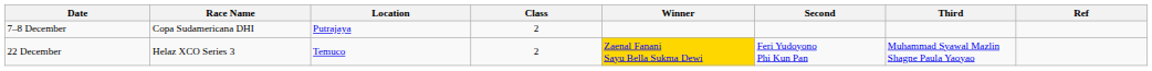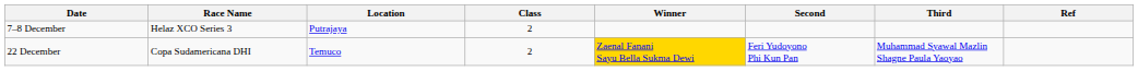7–8 December | Race Name: Copa Sudamericana DHI -> Helaz XCO Series 3
22 December | Race Name: Helaz XCO Series 3 -> Copa Sudamericana DHI
